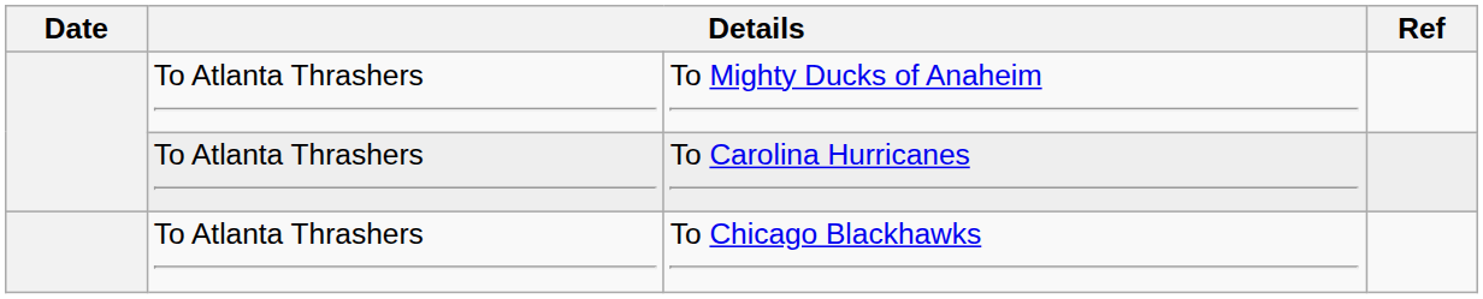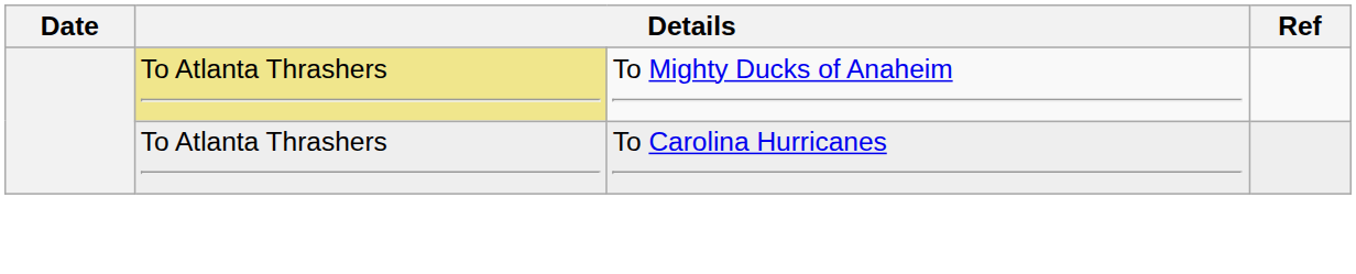To Mighty Ducks of Anaheim | column 2: no background -> khaki background
- row: To Atlanta Thrashers | To Chicago Blackhawks
